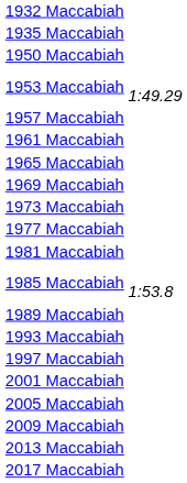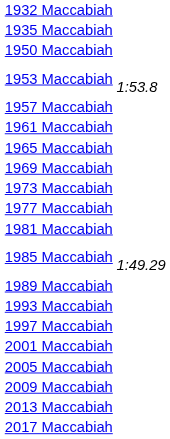1953 Maccabiah | column 2: 1:49.29 -> 1:53.8
1985 Maccabiah | column 2: 1:53.8 -> 1:49.29
